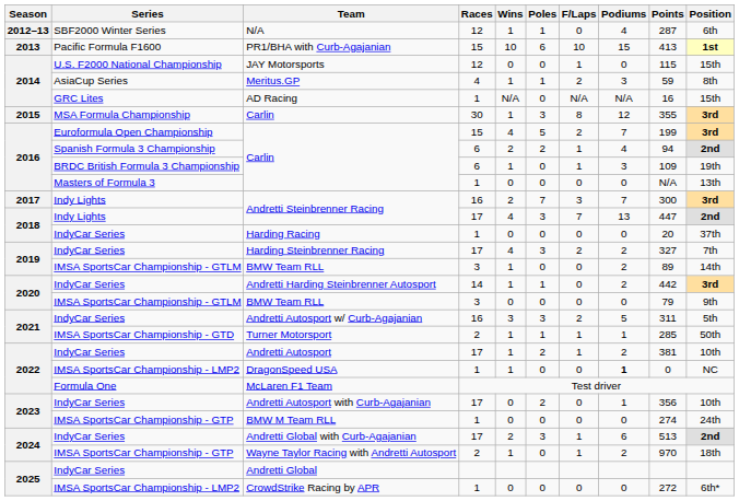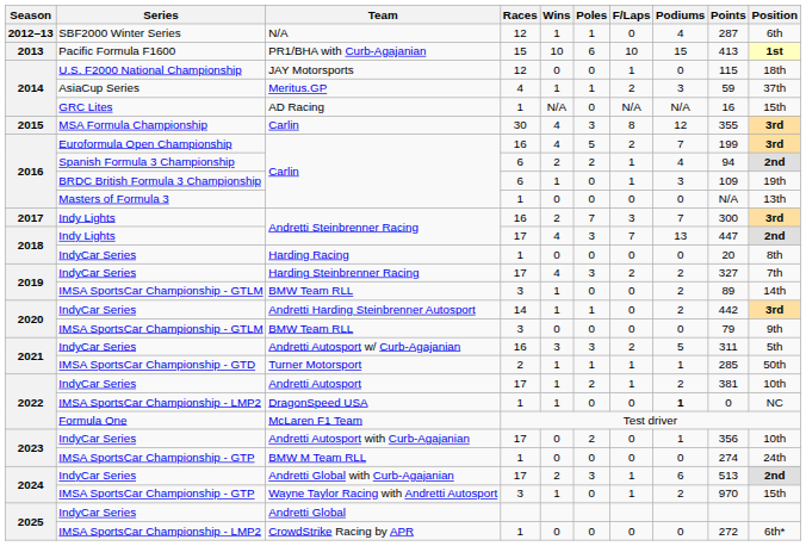JAY Motorsports | Position: 15th -> 18th
Meritus.GP | Position: 8th -> 37th
MSA Formula Championship / Carlin | Wins: 1 -> 4
Euroformula Open Championship / Carlin | Races: 15 -> 16
Harding Racing | Position: 37th -> 8th
Wayne Taylor Racing with Andretti Autosport | Races: 2 -> 3
Wayne Taylor Racing with Andretti Autosport | Position: 18th -> 15th
